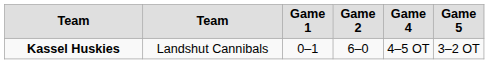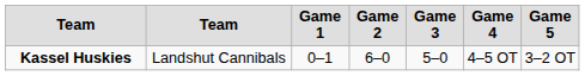+ column: Game 3 | 5–0
